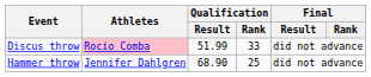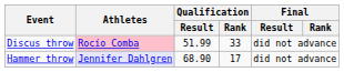Hammer throw | Athletes: no background -> lavender background
Hammer throw | Qualification / Rank: 25 -> 17
